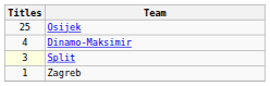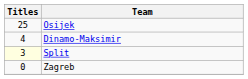Zagreb | Titles: 1 -> 0
